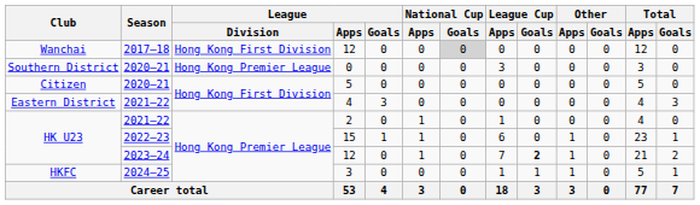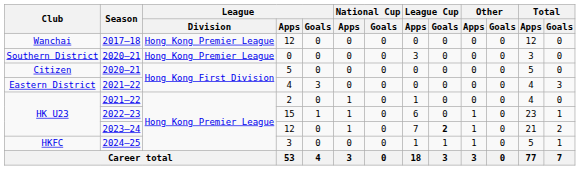Wanchai / 12 | League / Division: Hong Kong First Division -> Hong Kong Premier League
Wanchai / 12 | National Cup / Goals: lightgrey background -> no background
